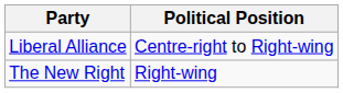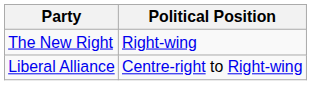rows swapped: The New Right <-> Liberal Alliance
